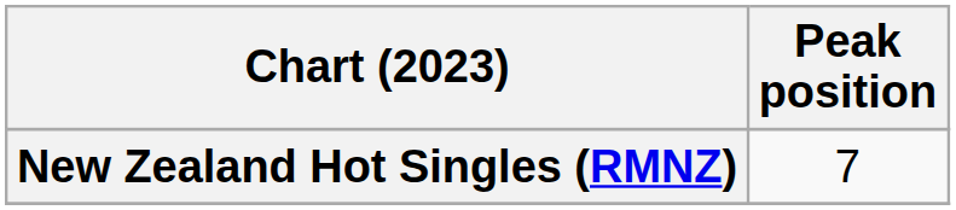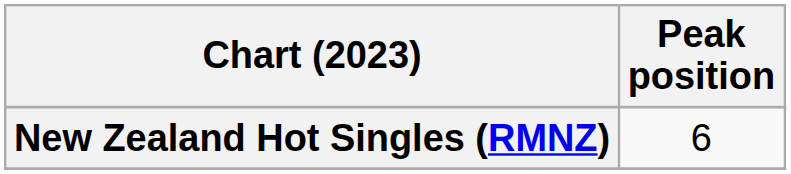New Zealand Hot Singles (RMNZ) | Peak position: 7 -> 6
